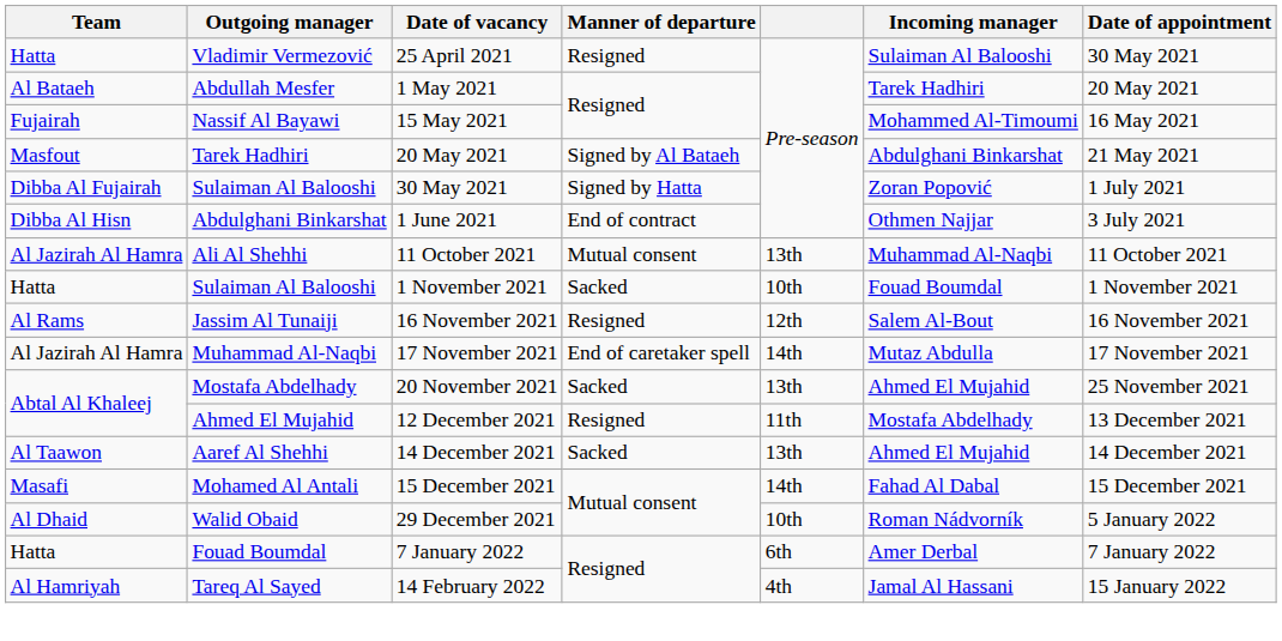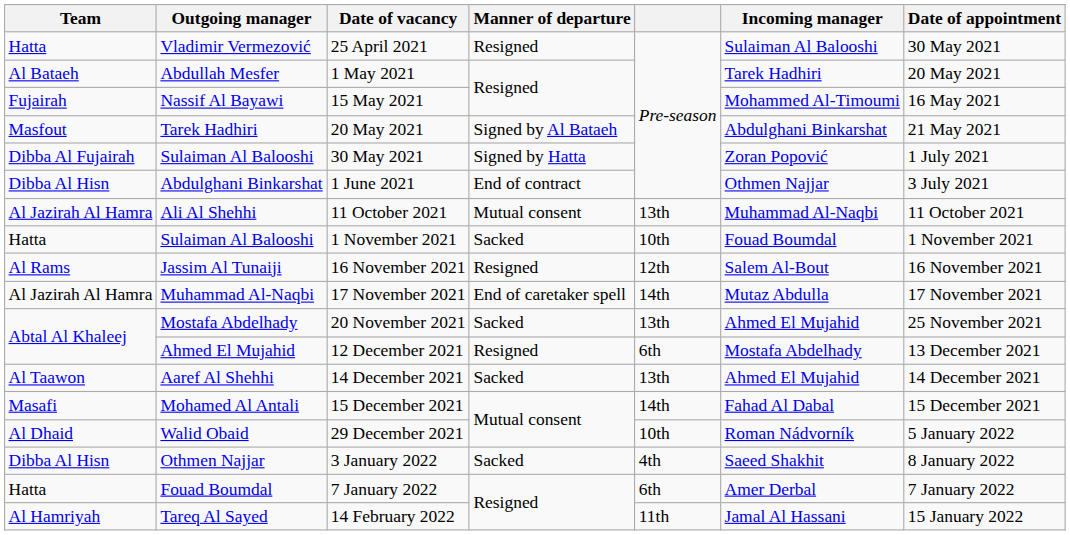12 December 2021 | column 5: 11th -> 6th
+ row: Dibba Al Hisn | Othmen Najjar | 3 January 2022 | Sacked | 4th | Saeed Shakhit | 8 January 2022
14 February 2022 | column 5: 4th -> 11th
